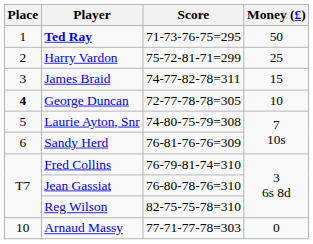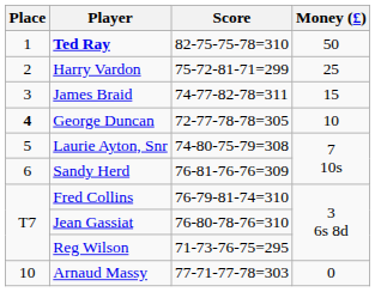Ted Ray | Score: 71-73-76-75=295 -> 82-75-75-78=310
Reg Wilson | Score: 82-75-75-78=310 -> 71-73-76-75=295
